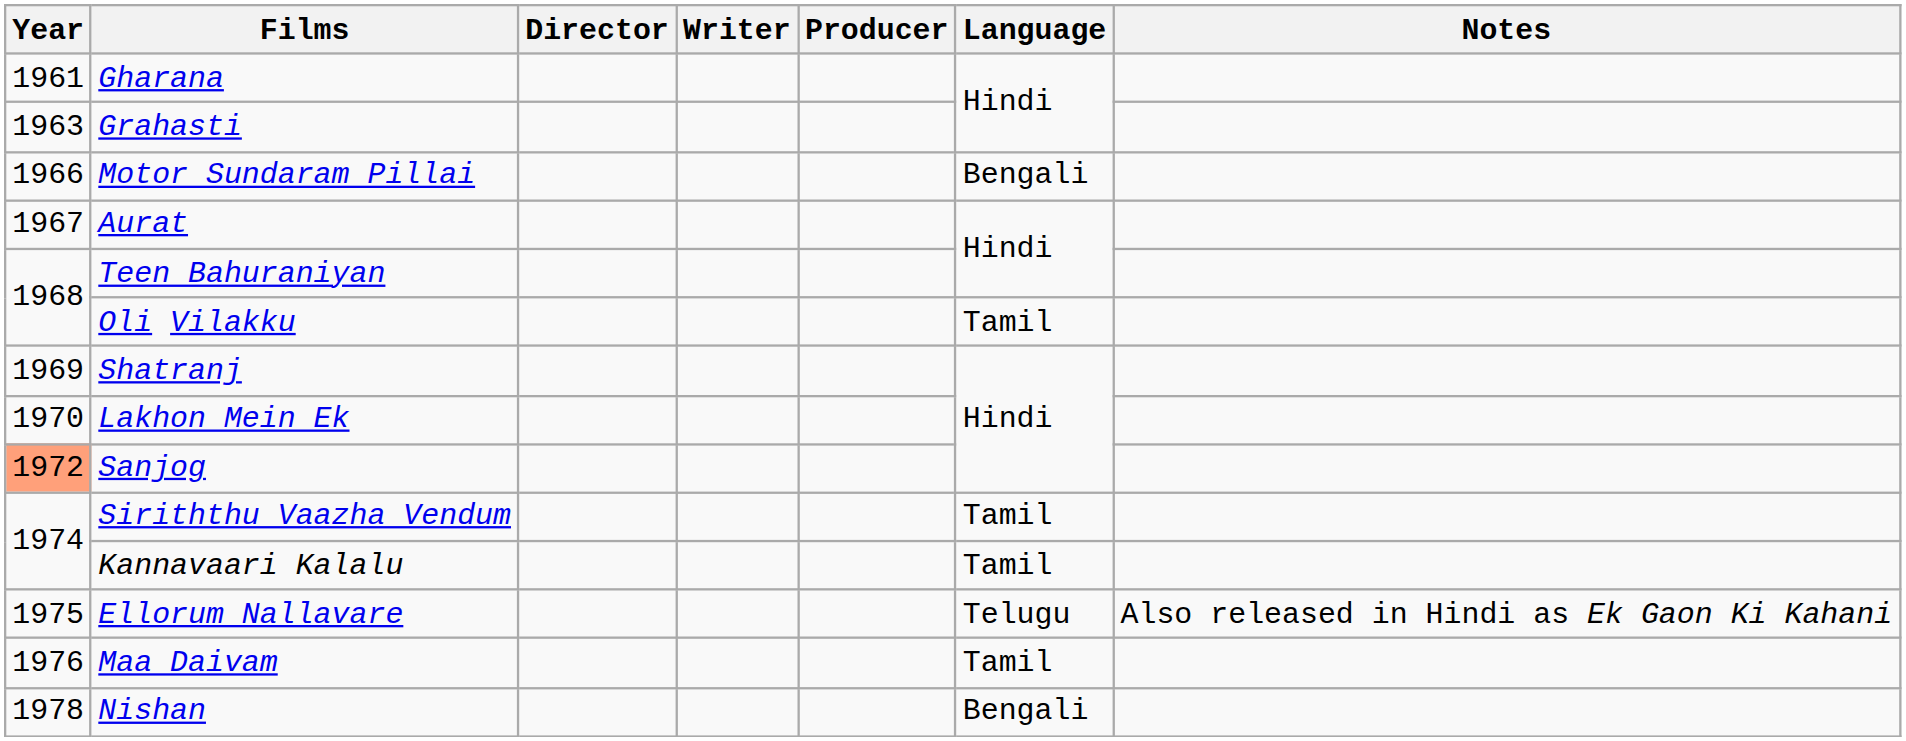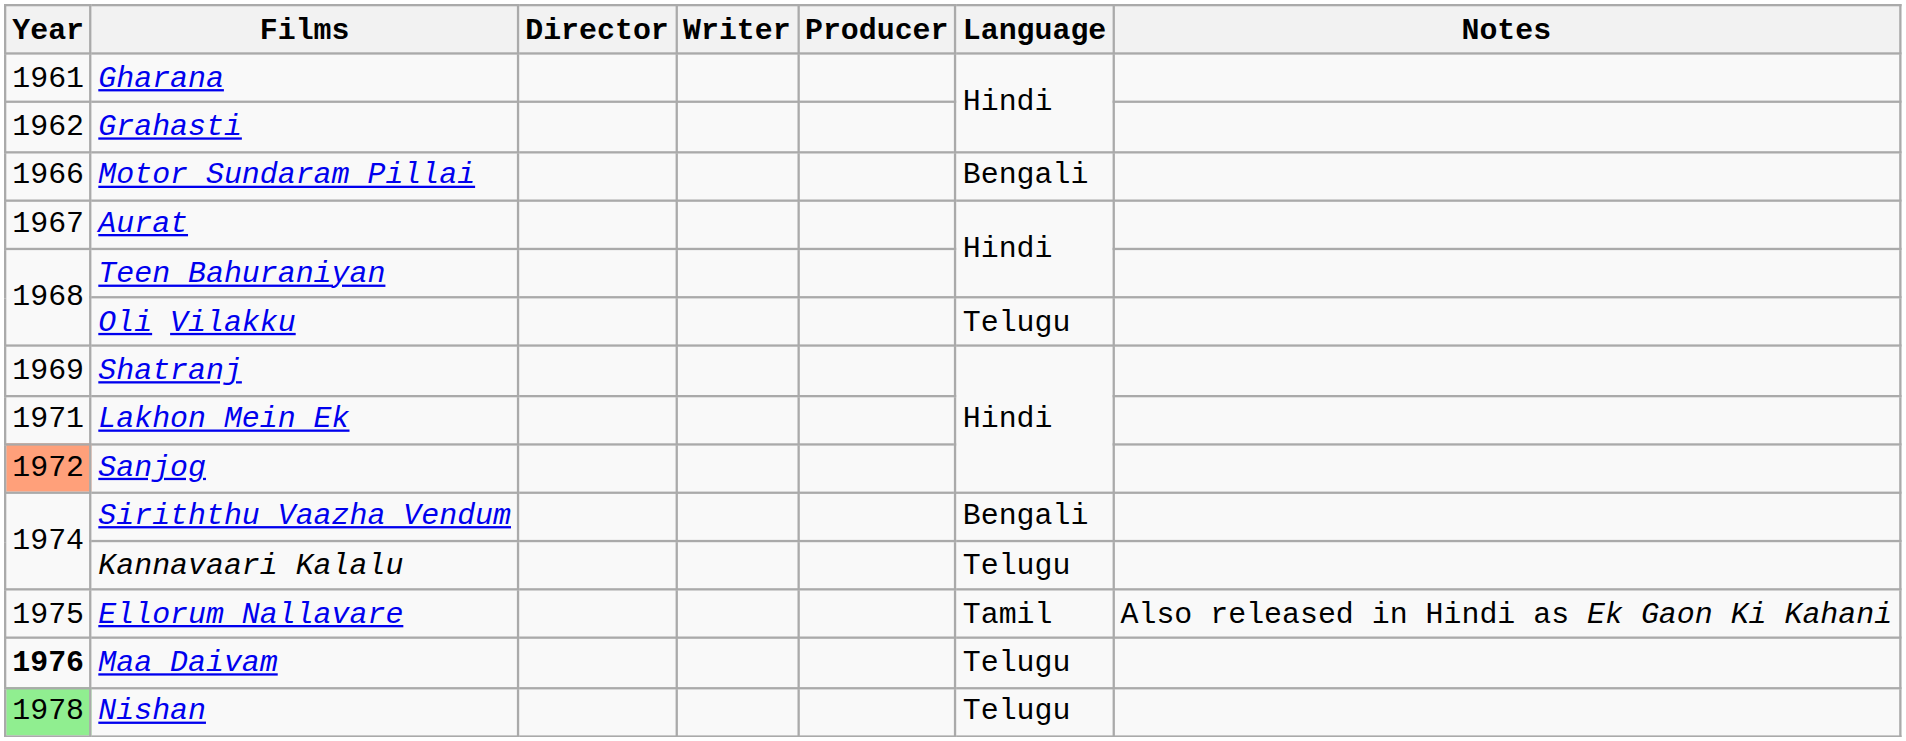Grahasti | Year: 1963 -> 1962
Oli Vilakku | Language: Tamil -> Telugu
Lakhon Mein Ek | Year: 1970 -> 1971
Siriththu Vaazha Vendum | Language: Tamil -> Bengali
Kannavaari Kalalu | Language: Tamil -> Telugu
Ellorum Nallavare | Language: Telugu -> Tamil
Maa Daivam | Year: normal -> bold
Maa Daivam | Language: Tamil -> Telugu
Nishan | Year: no background -> lightgreen background
Nishan | Language: Bengali -> Telugu
